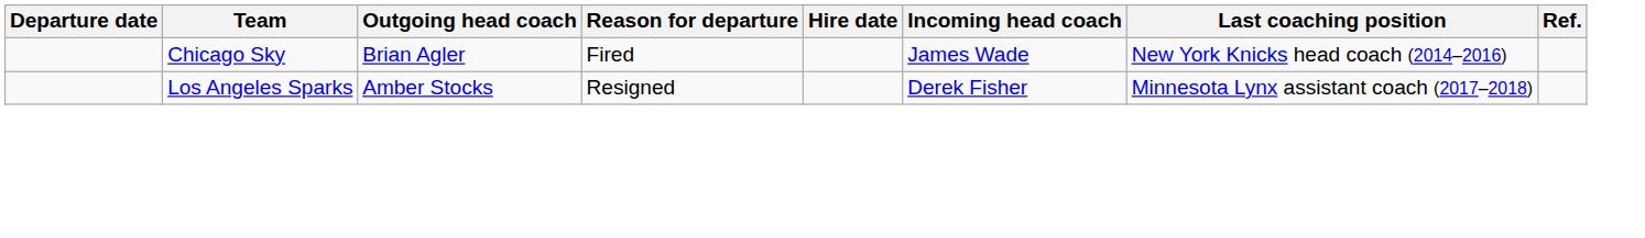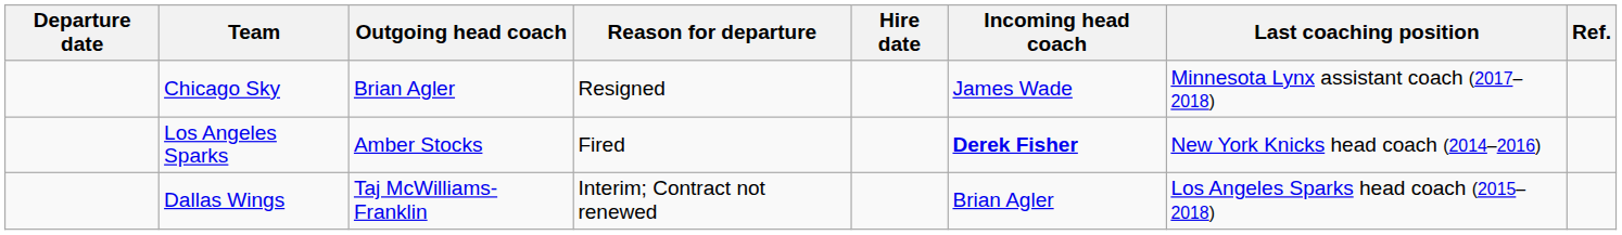Chicago Sky | Reason for departure: Fired -> Resigned
Chicago Sky | Last coaching position: New York Knicks head coach (2014–2016) -> Minnesota Lynx assistant coach (2017–2018)
Los Angeles Sparks | Reason for departure: Resigned -> Fired
Los Angeles Sparks | Incoming head coach: normal -> bold
Los Angeles Sparks | Last coaching position: Minnesota Lynx assistant coach (2017–2018) -> New York Knicks head coach (2014–2016)
+ row: Dallas Wings | Taj McWilliams-Franklin | Interim; Contract not renewed | Brian Agler | Los Angeles Sparks head coach (2015–2018)
